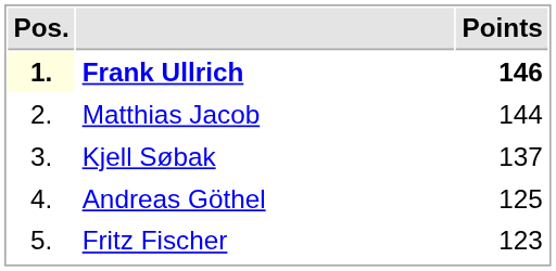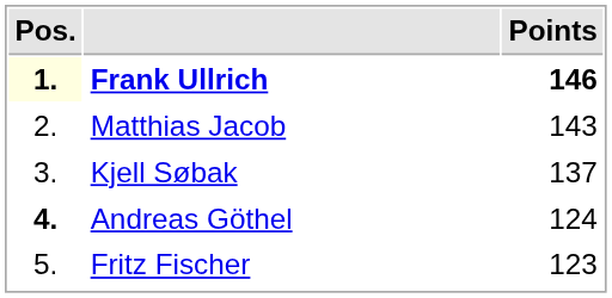Matthias Jacob | Points: 144 -> 143
Andreas Göthel | Pos.: normal -> bold
Andreas Göthel | Points: 125 -> 124
